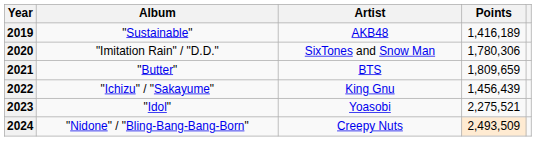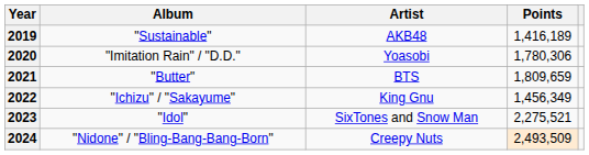2020 | Artist: SixTones and Snow Man -> Yoasobi
2022 | Points: 1,456,439 -> 1,456,349
2023 | Artist: Yoasobi -> SixTones and Snow Man
